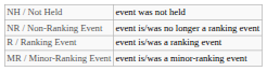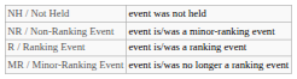NR / Non-Ranking Event | column 5: event is/was no longer a ranking event -> event is/was a minor-ranking event
MR / Minor-Ranking Event | column 5: event is/was a minor-ranking event -> event is/was no longer a ranking event
